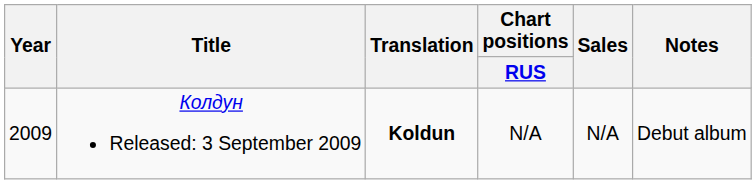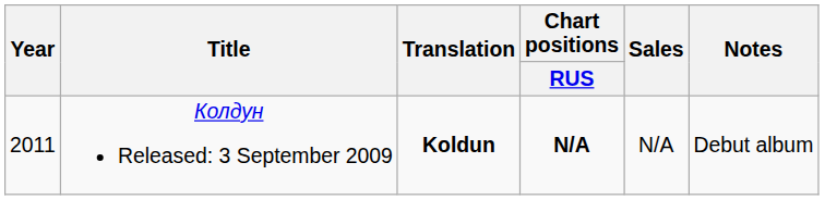Колдун Released: 3 September 2009 | Year: 2009 -> 2011
Колдун Released: 3 September 2009 | Chart positions / RUS: normal -> bold
